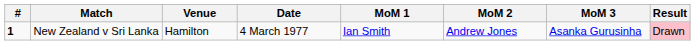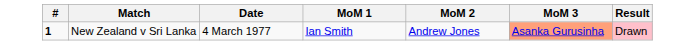- column: Venue | Hamilton
New Zealand v Sri Lanka | MoM 3: no background -> lightsalmon background
